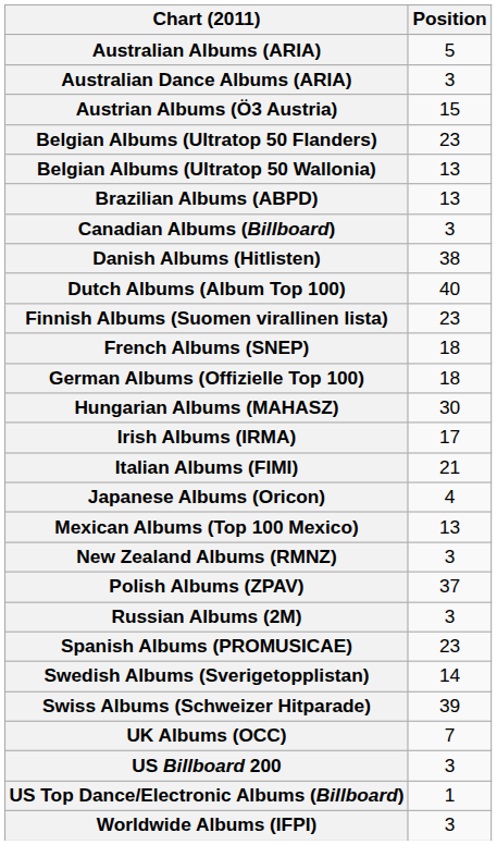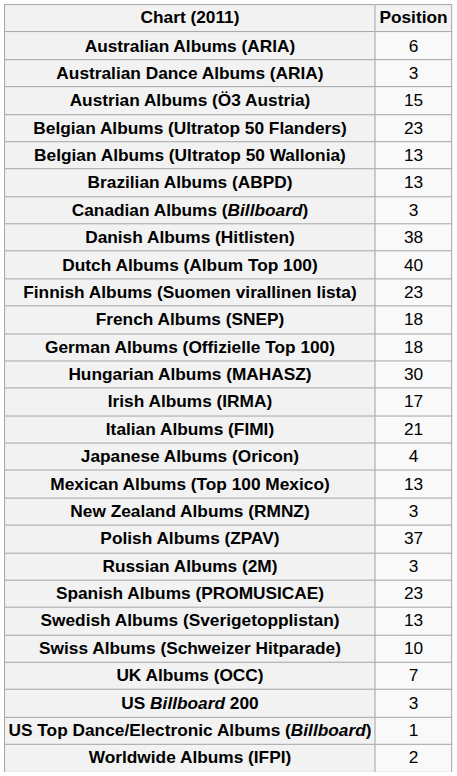Australian Albums (ARIA) | Position: 5 -> 6
Swedish Albums (Sverigetopplistan) | Position: 14 -> 13
Swiss Albums (Schweizer Hitparade) | Position: 39 -> 10
Worldwide Albums (IFPI) | Position: 3 -> 2
